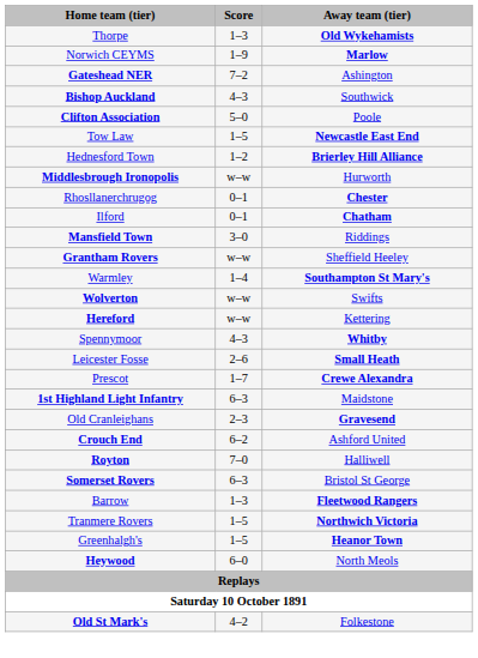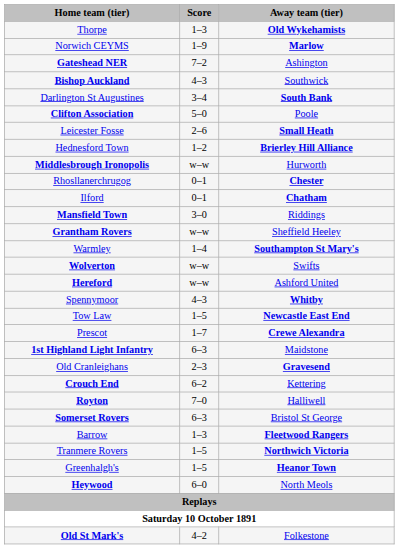+ row: Darlington St Augustines | 3–4 | South Bank
rows swapped: Leicester Fosse <-> Tow Law
Hereford | Away team (tier): Kettering -> Ashford United
Crouch End | Away team (tier): Ashford United -> Kettering
